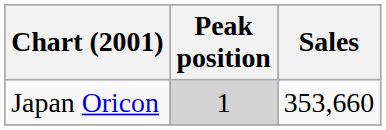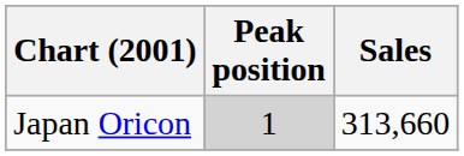Japan Oricon | Sales: 353,660 -> 313,660
